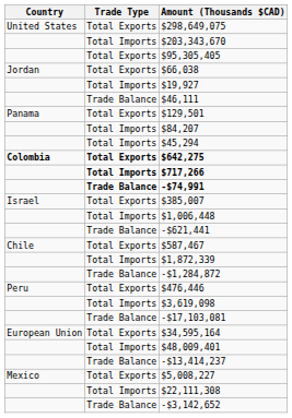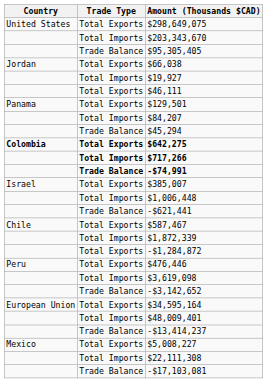$95,305,405 | Trade Type: Total Exports -> Trade Balance
$46,111 | Trade Type: Trade Balance -> Total Exports
$45,294 | Trade Type: Total Imports -> Trade Balance
-$1,284,872 | Trade Type: Trade Balance -> Total Exports
rows swapped: -$3,142,652 <-> -$17,103,081
